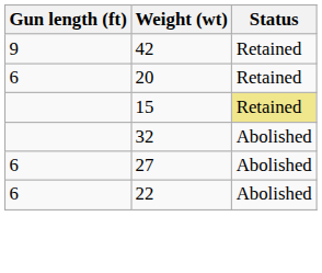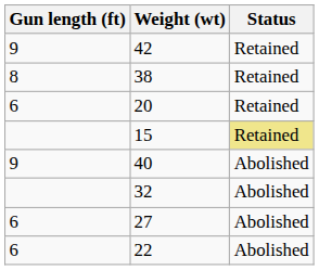+ row: 8 | 38 | Retained
+ row: 9 | 40 | Abolished
